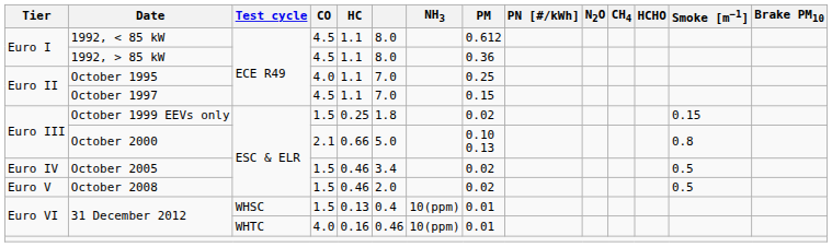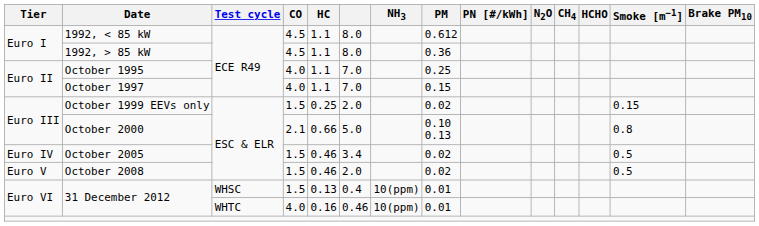October 1997 | CO: 4.5 -> 4.0
October 1999 EEVs only | column 6: 1.8 -> 2.0
